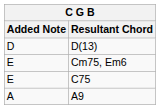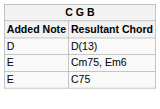- row: A | A9
